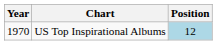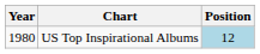US Top Inspirational Albums | Year: 1970 -> 1980
